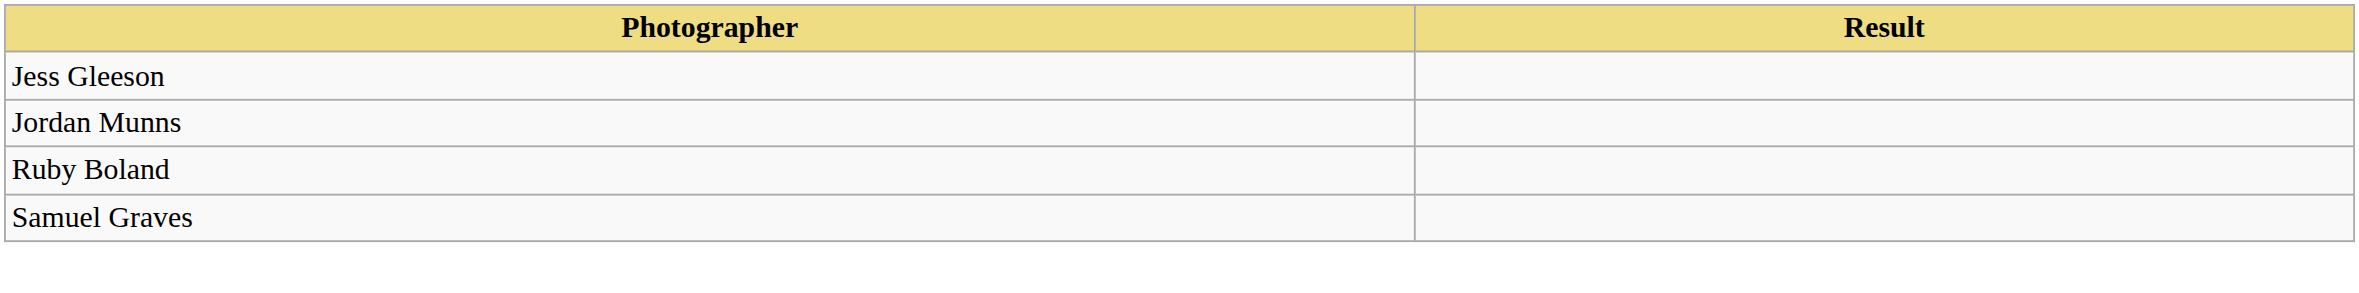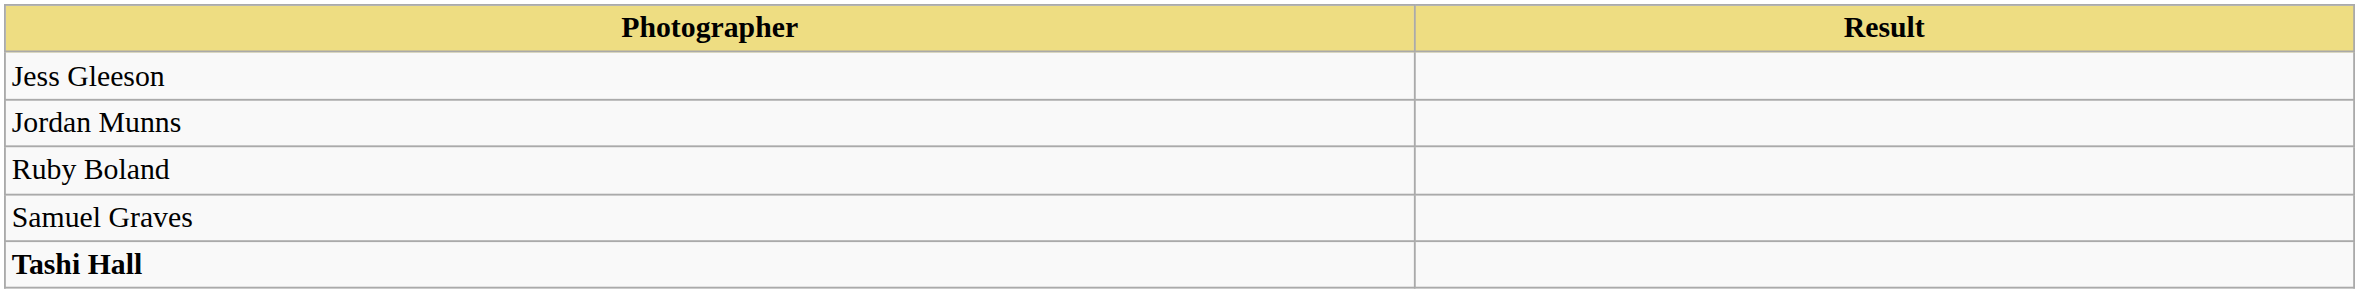+ row: Tashi Hall
